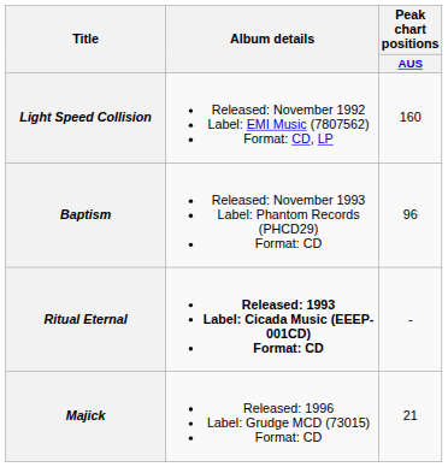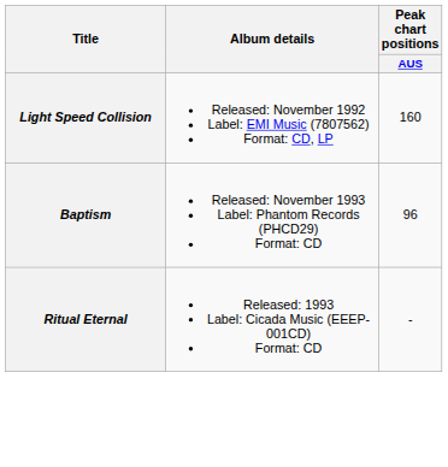Ritual Eternal | Album details: bold -> normal
- row: Majick | Released: 1996 Label: Grudge MCD (73015) Format: CD | 21
